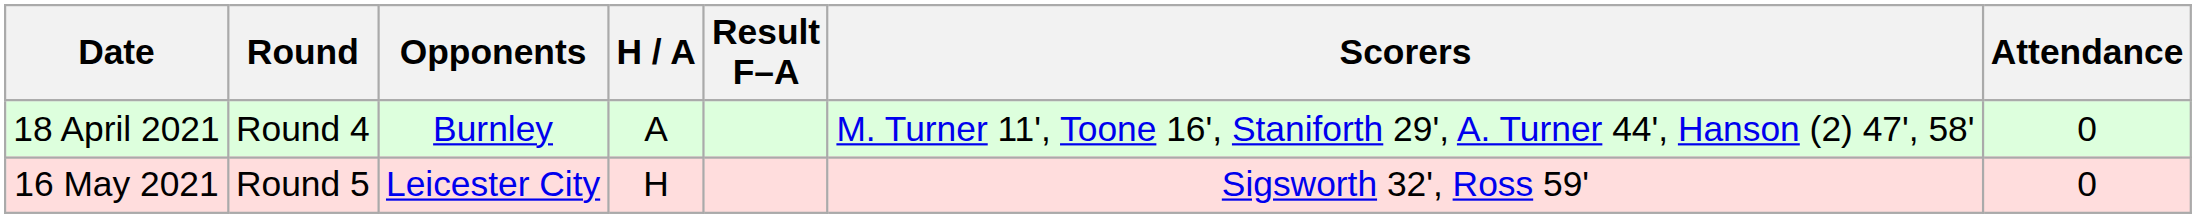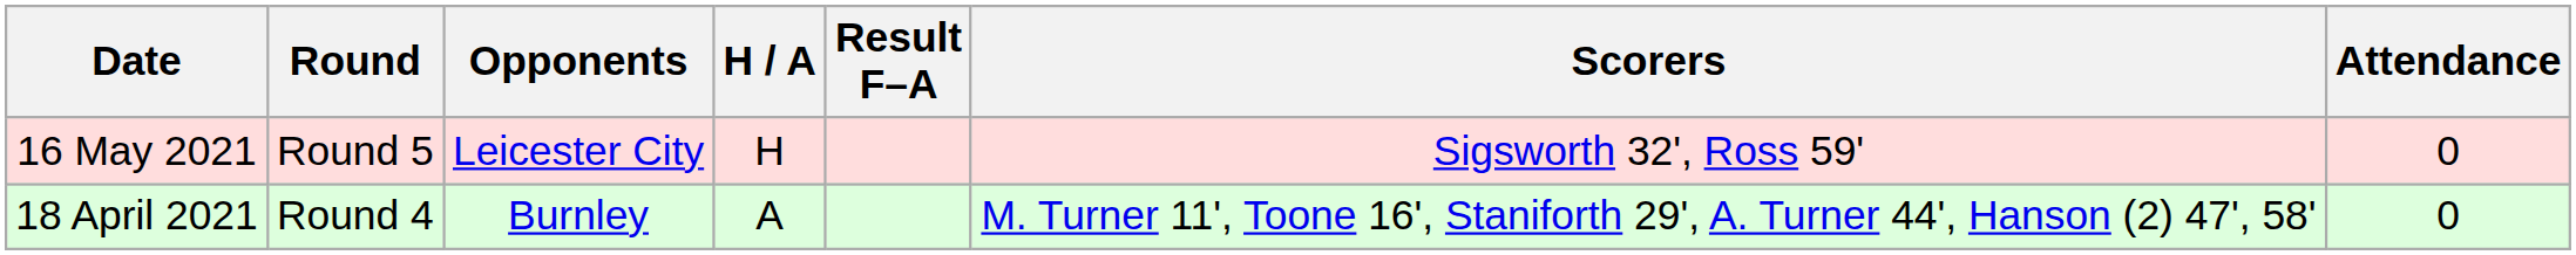rows swapped: 18 April 2021 <-> 16 May 2021
